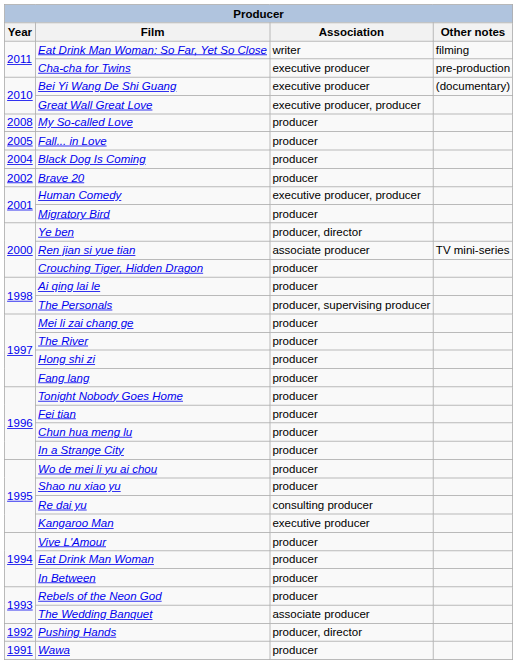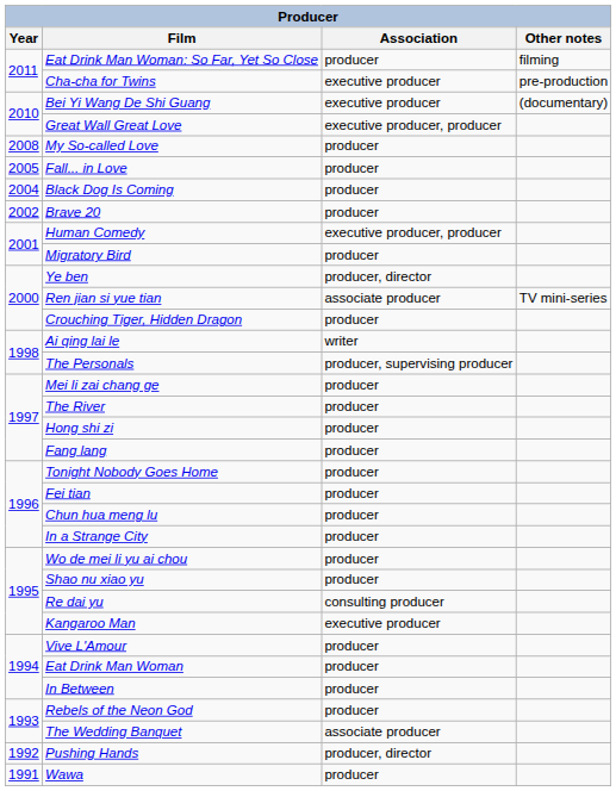Eat Drink Man Woman: So Far, Yet So Close | Association: writer -> producer
Ai qing lai le | Association: producer -> writer
